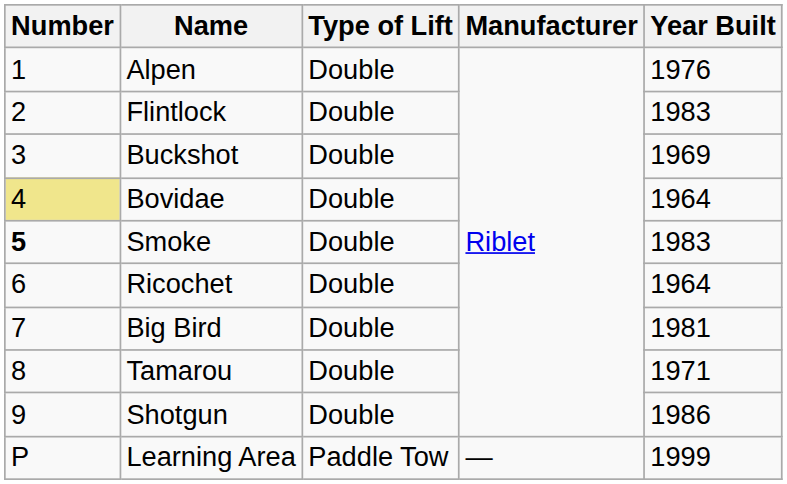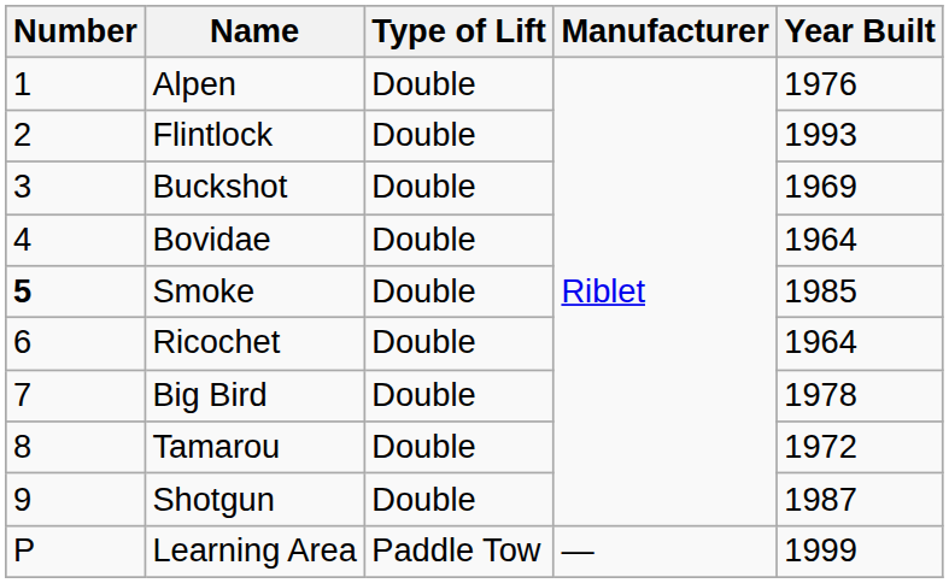Flintlock | Year Built: 1983 -> 1993
Bovidae | Number: khaki background -> no background
Smoke | Year Built: 1983 -> 1985
Big Bird | Year Built: 1981 -> 1978
Tamarou | Year Built: 1971 -> 1972
Shotgun | Year Built: 1986 -> 1987
